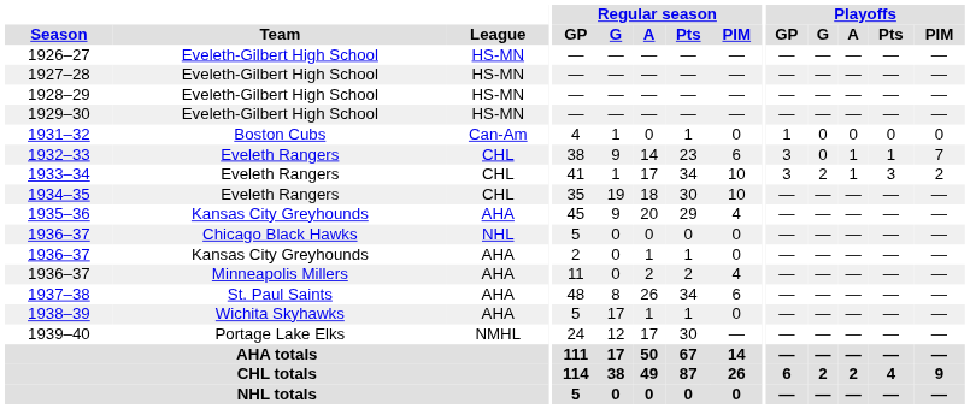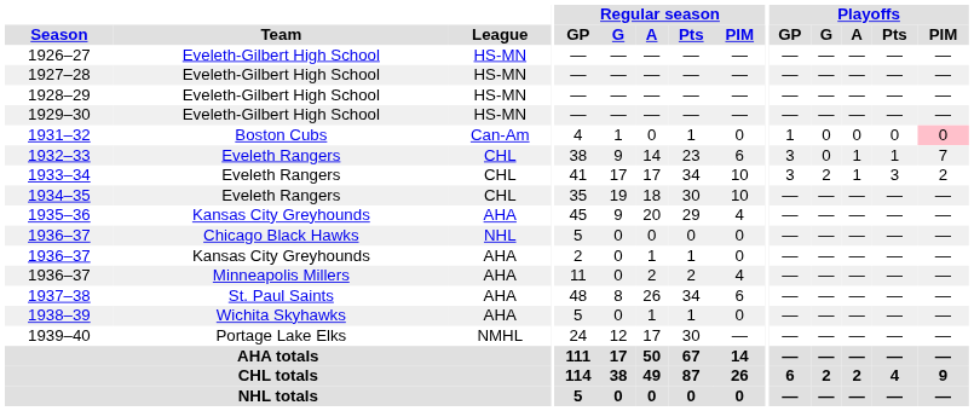1931–32 | Playoffs / PIM: no background -> pink background
1933–34 | Regular season / G: 1 -> 17
1938–39 | Regular season / G: 17 -> 0
